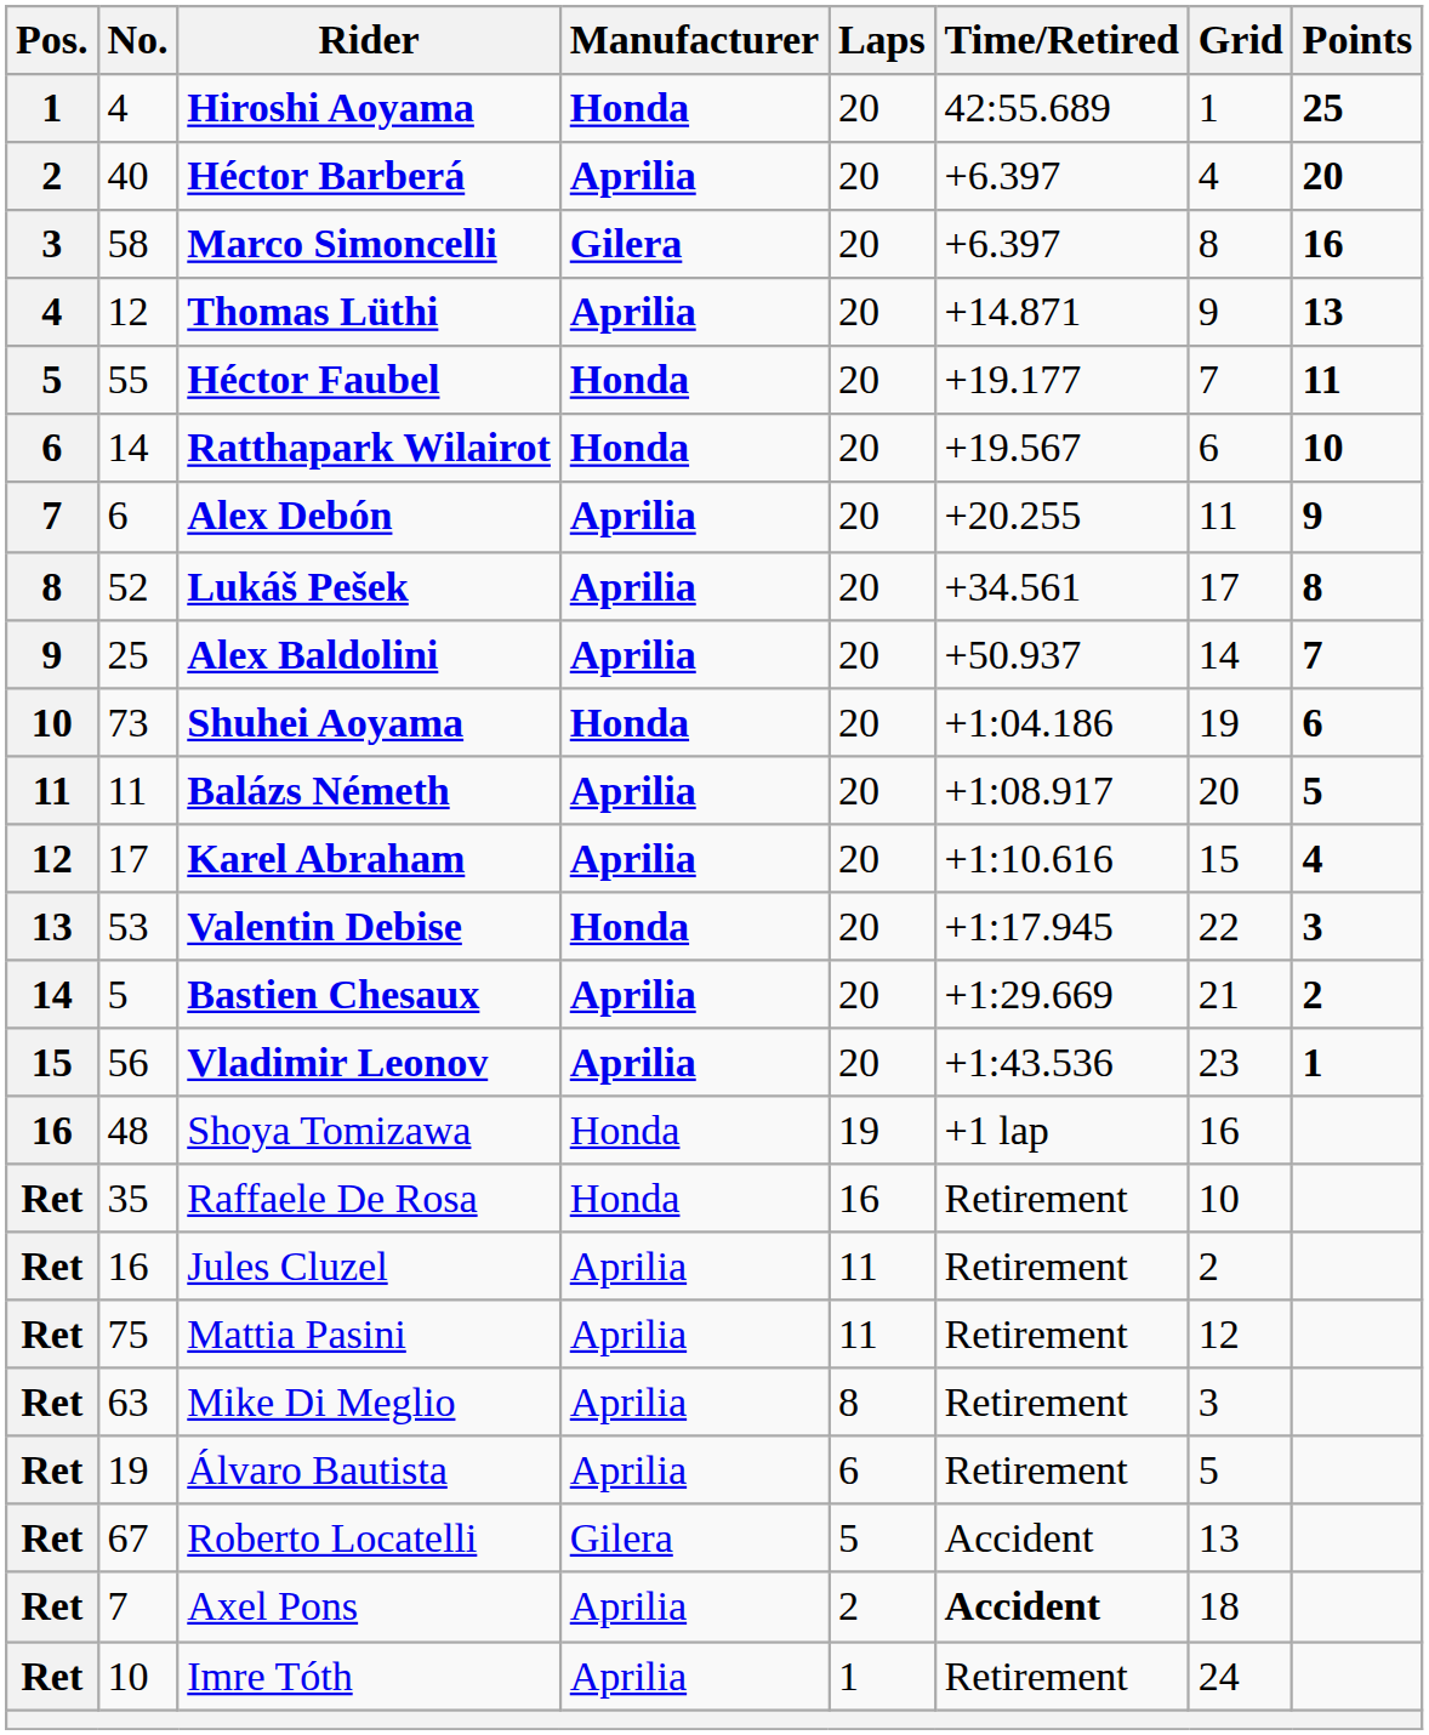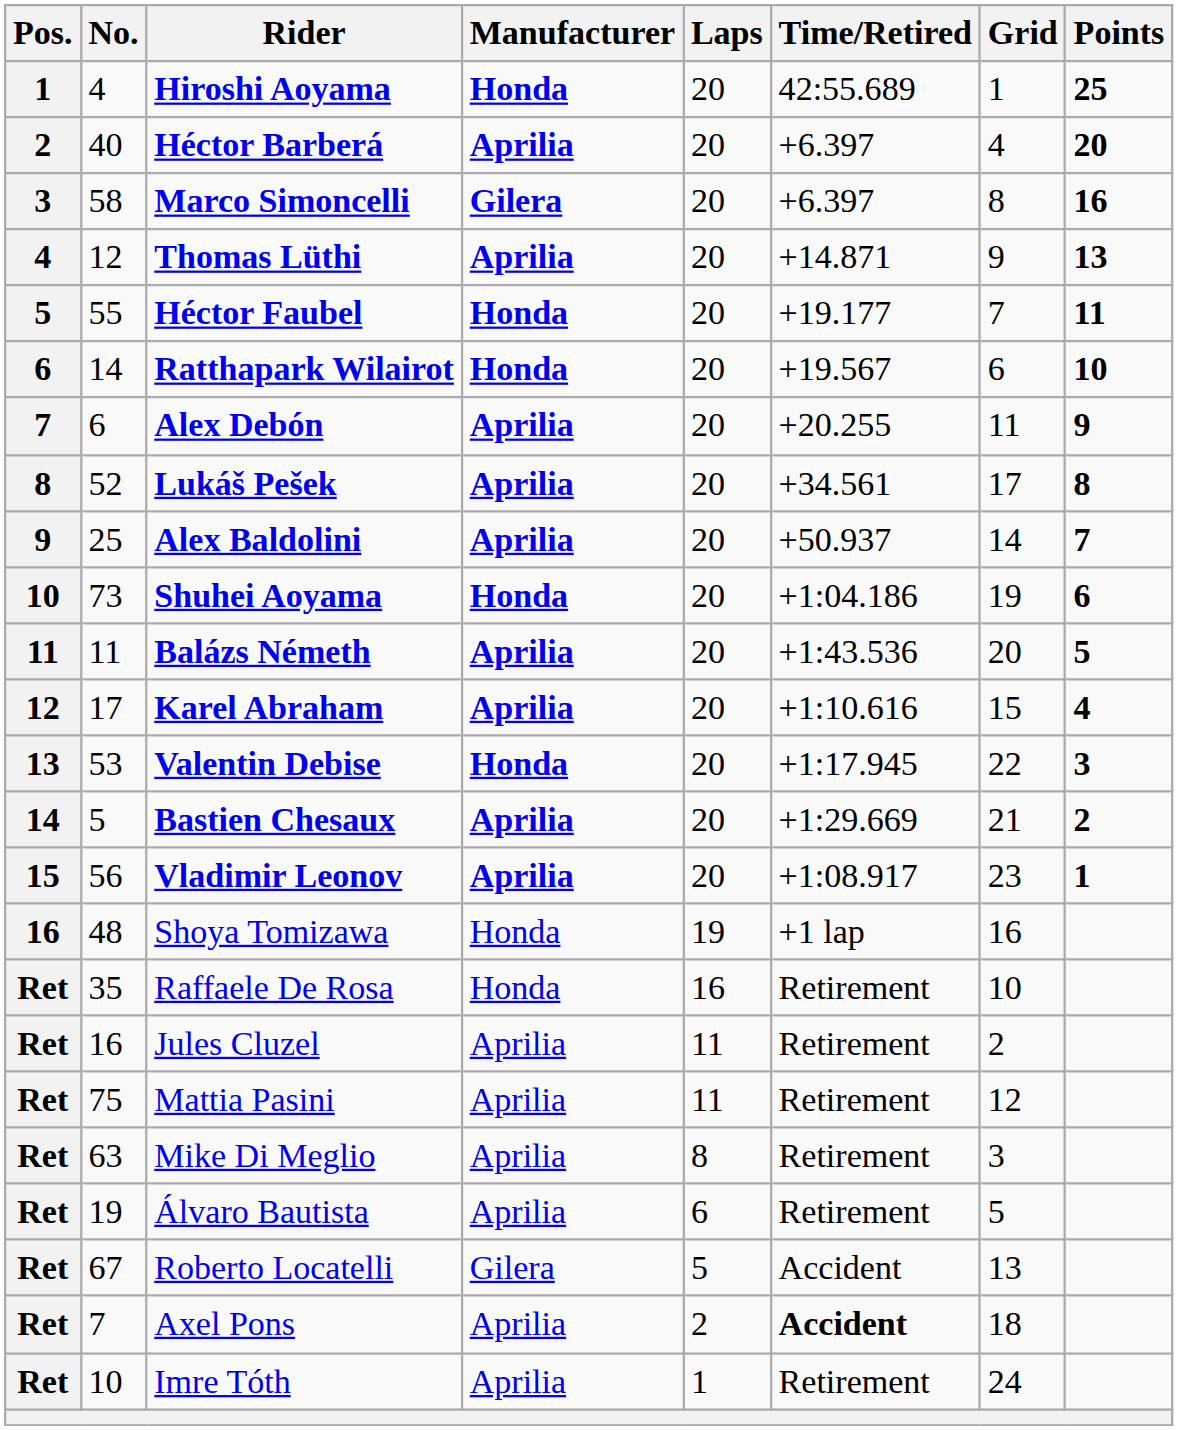Balázs Németh | Time/Retired: +1:08.917 -> +1:43.536
Vladimir Leonov | Time/Retired: +1:43.536 -> +1:08.917
